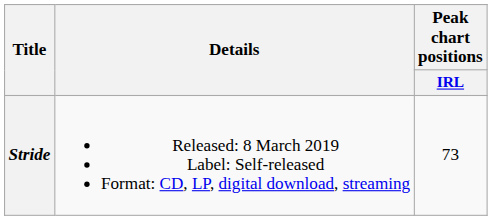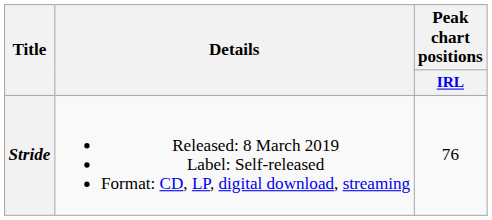Stride | Peak chart positions / IRL: 73 -> 76
